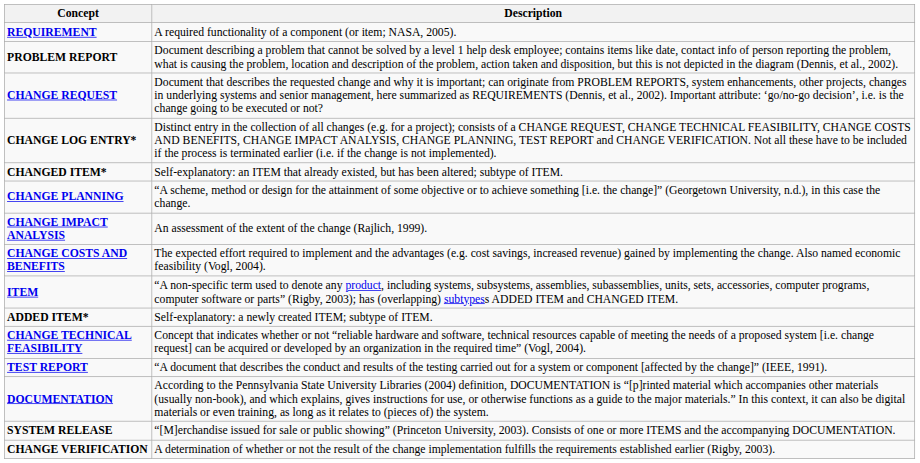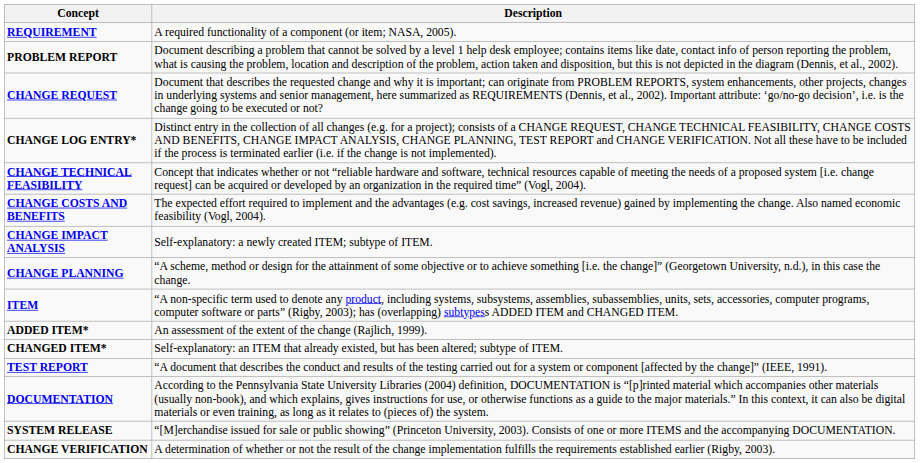rows swapped: CHANGE TECHNICAL FEASIBILITY <-> CHANGED ITEM*
rows swapped: CHANGE COSTS AND BENEFITS <-> CHANGE PLANNING
CHANGE IMPACT ANALYSIS | Description: An assessment of the extent of the change (Rajlich, 1999). -> Self-explanatory: a newly created ITEM; subtype of ITEM.
ADDED ITEM* | Description: Self-explanatory: a newly created ITEM; subtype of ITEM. -> An assessment of the extent of the change (Rajlich, 1999).
